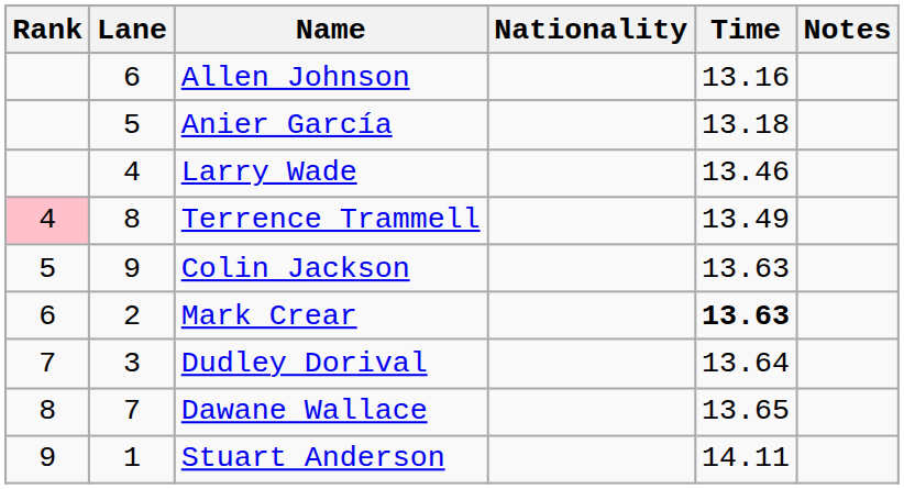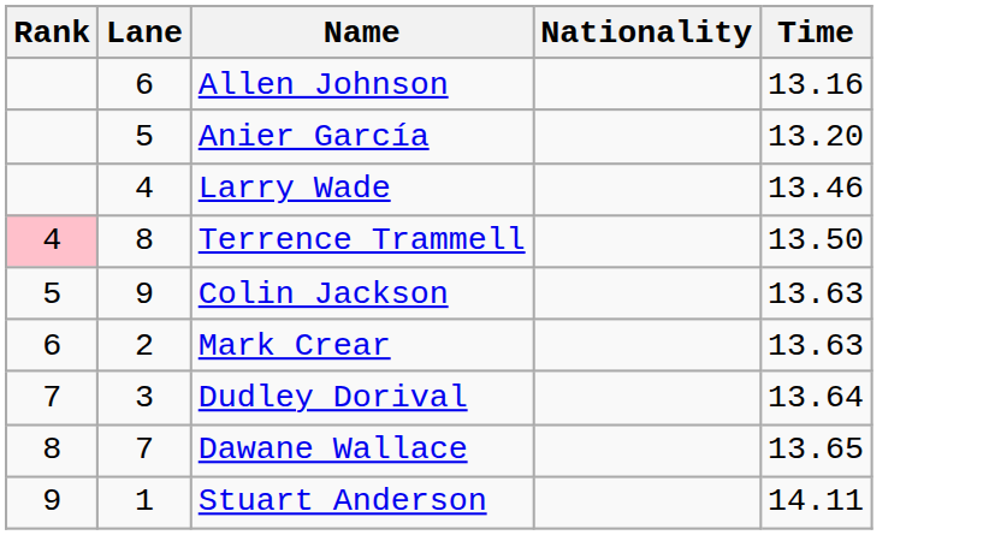- column: Notes
Anier García | Time: 13.18 -> 13.20
Terrence Trammell | Time: 13.49 -> 13.50
Mark Crear | Time: bold -> normal
